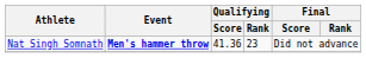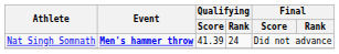Nat Singh Somnath | Qualifying / Score: 41.36 -> 41.39
Nat Singh Somnath | Qualifying / Rank: 23 -> 24
